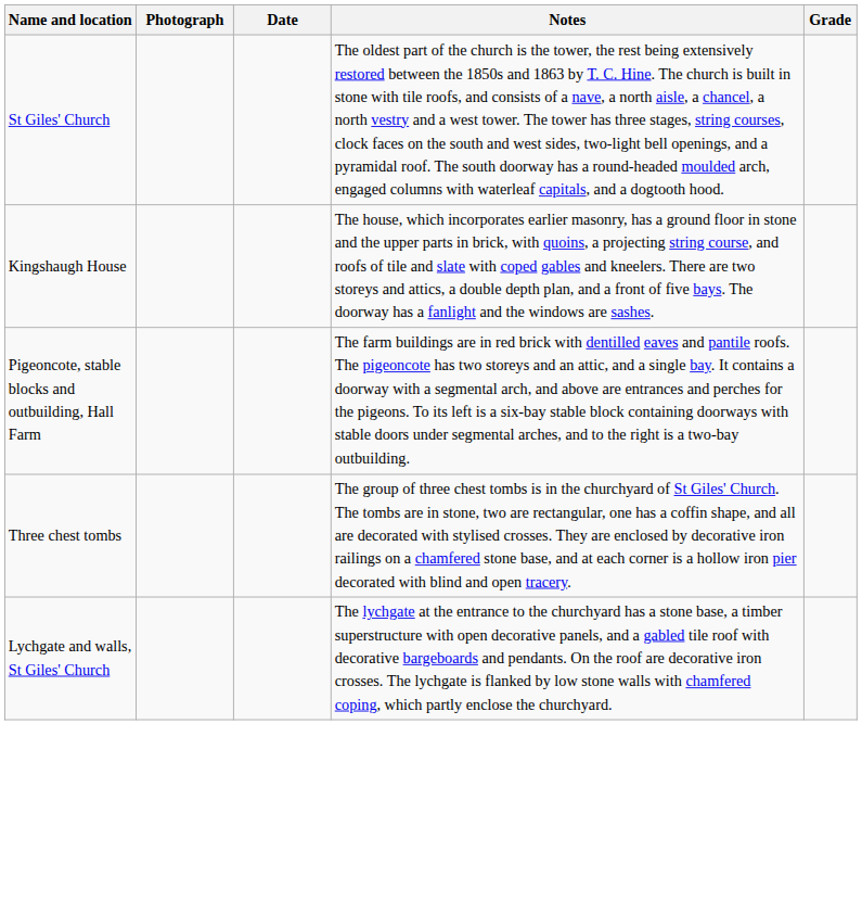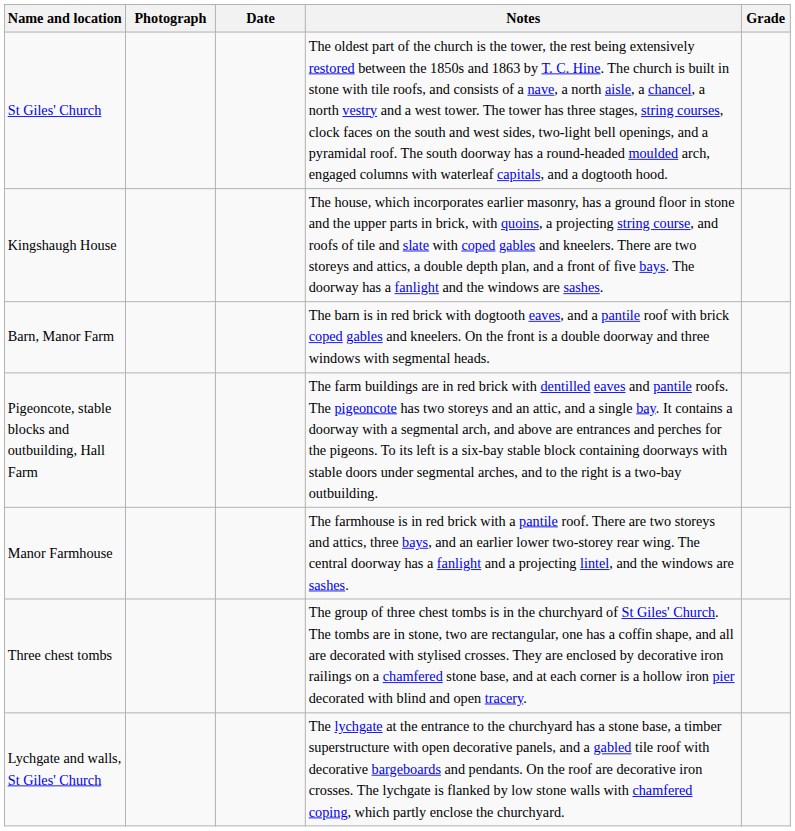+ row: Barn, Manor Farm | The barn is in red brick with dogtooth eaves, and a pantile roof with brick coped gables and kneelers. On the front is a double doorway and three windows with segmental heads.
+ row: Manor Farmhouse | The farmhouse is in red brick with a pantile roof. There are two storeys and attics, three bays, and an earlier lower two-storey rear wing. The central doorway has a fanlight and a projecting lintel, and the windows are sashes.
